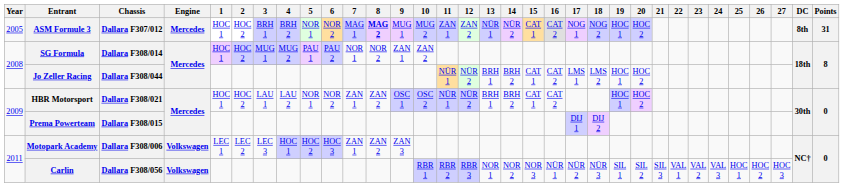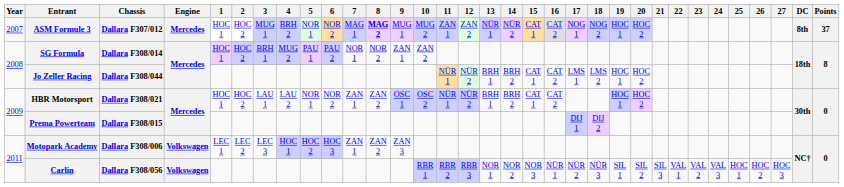ASM Formule 3 | Year: 2005 -> 2007
ASM Formule 3 | 3: BRH 1 -> MUG 1
ASM Formule 3 | Points: 31 -> 37
SG Formula | 3: MUG 1 -> BRH 1
